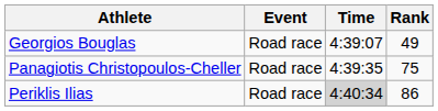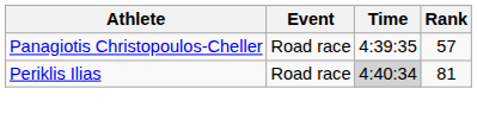- row: Georgios Bouglas | Road race | 4:39:07 | 49
Panagiotis Christopoulos-Cheller | Rank: 75 -> 57
Periklis Ilias | Rank: 86 -> 81
